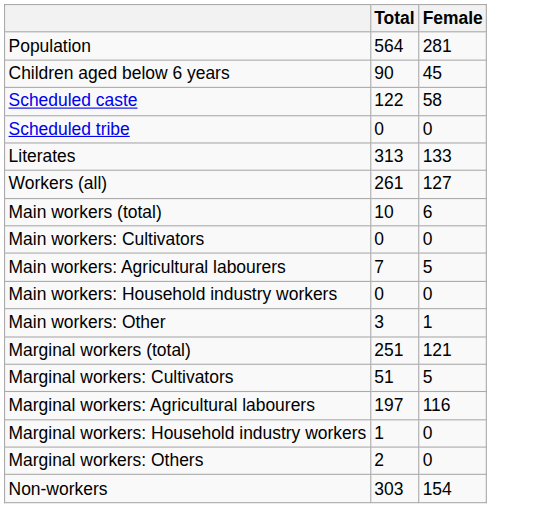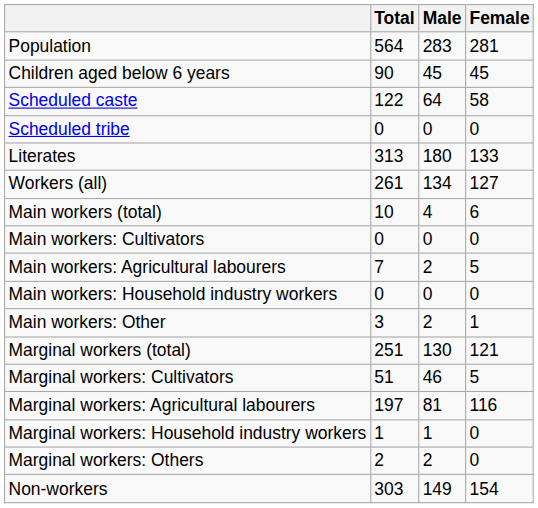+ column: Male | 283 | 45 | 64 | 0 | 180 | 134 | 4 | 0 | 2 | 0 | 2 | 130 | 46 | 81 | 1 | 2 | 149
